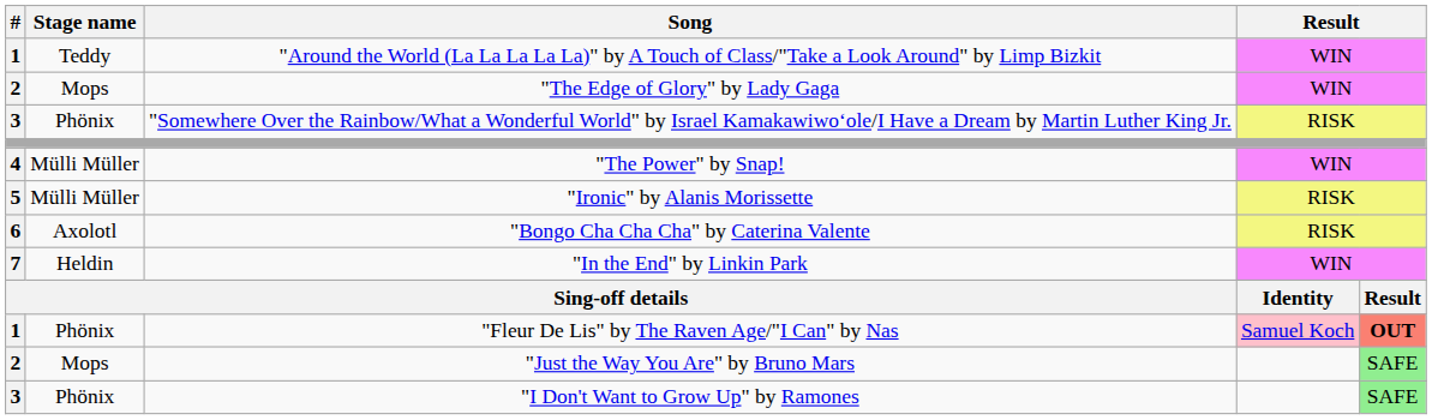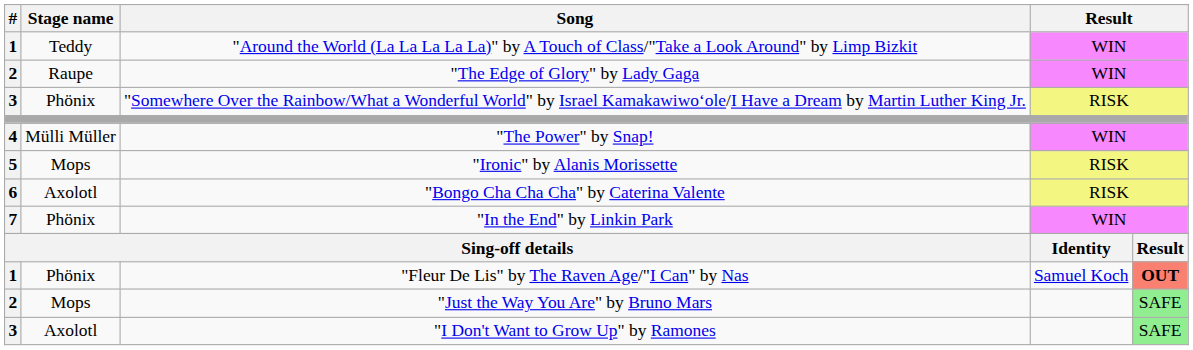"The Edge of Glory" by Lady Gaga | Stage name: Mops -> Raupe
"Ironic" by Alanis Morissette | Stage name: Mülli Müller -> Mops
"In the End" by Linkin Park | Stage name: Heldin -> Phönix
"Fleur De Lis" by The Raven Age/"I Can" by Nas | column 4: pink background -> no background
"I Don't Want to Grow Up" by Ramones | Stage name: Phönix -> Axolotl
